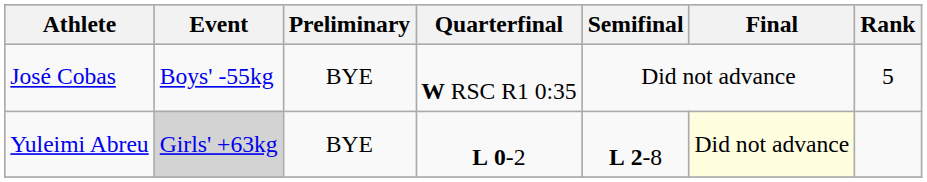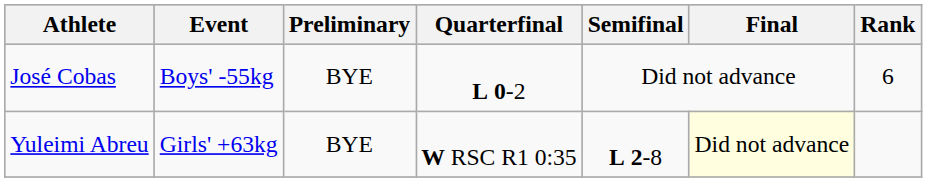José Cobas | Quarterfinal: W RSC R1 0:35 -> L 0-2
José Cobas | Rank: 5 -> 6
Yuleimi Abreu | Event: lightgrey background -> no background
Yuleimi Abreu | Quarterfinal: L 0-2 -> W RSC R1 0:35
